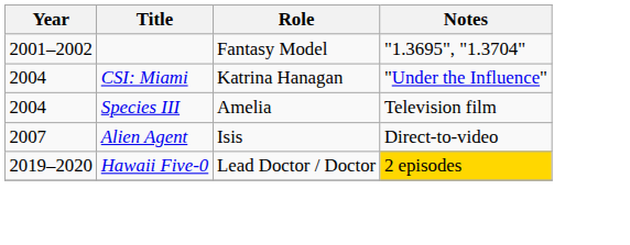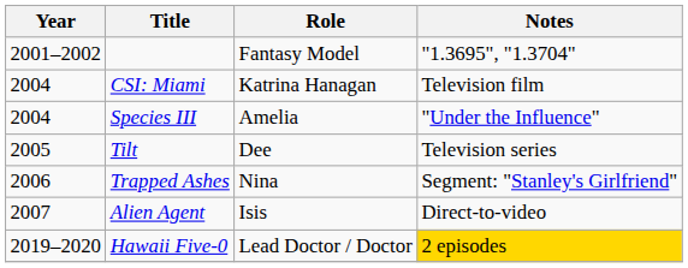CSI: Miami | Notes: "Under the Influence" -> Television film
Species III | Notes: Television film -> "Under the Influence"
+ row: 2005 | Tilt | Dee | Television series
+ row: 2006 | Trapped Ashes | Nina | Segment: "Stanley's Girlfriend"
